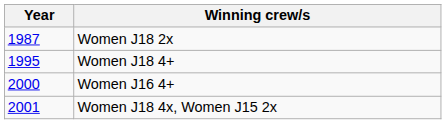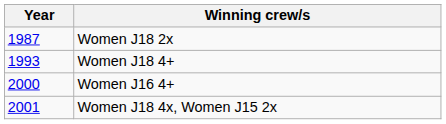Women J18 4+ | Year: 1995 -> 1993
